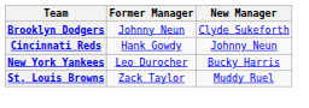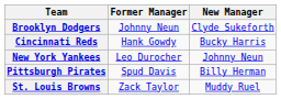Cincinnati Reds | New Manager: Johnny Neun -> Bucky Harris
New York Yankees | New Manager: Bucky Harris -> Johnny Neun
+ row: Pittsburgh Pirates | Spud Davis | Billy Herman
